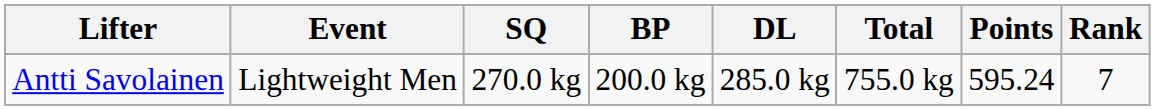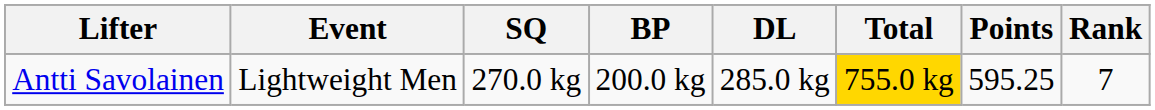Antti Savolainen | Total: no background -> gold background
Antti Savolainen | Points: 595.24 -> 595.25
